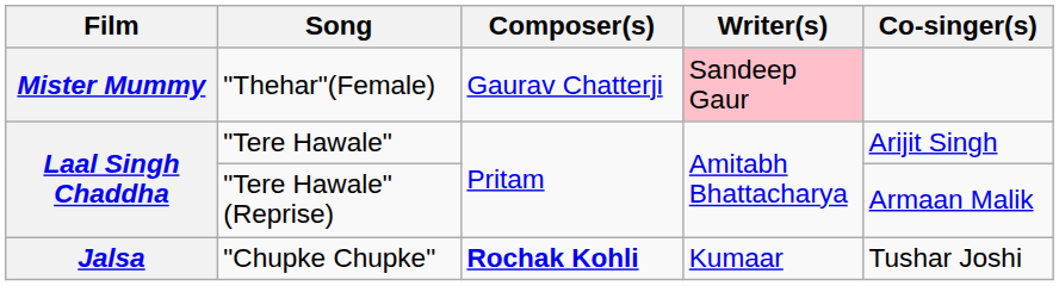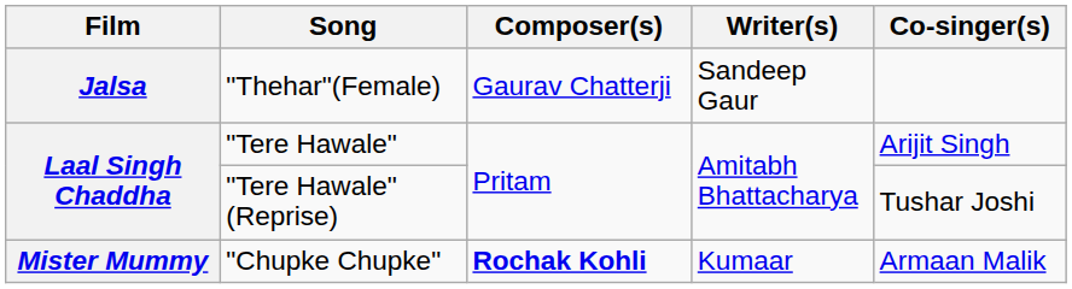"Thehar"(Female) | Film: Mister Mummy -> Jalsa
"Thehar"(Female) | Writer(s): pink background -> no background
"Tere Hawale"(Reprise) | Co-singer(s): Armaan Malik -> Tushar Joshi
"Chupke Chupke" | Film: Jalsa -> Mister Mummy
"Chupke Chupke" | Co-singer(s): Tushar Joshi -> Armaan Malik
